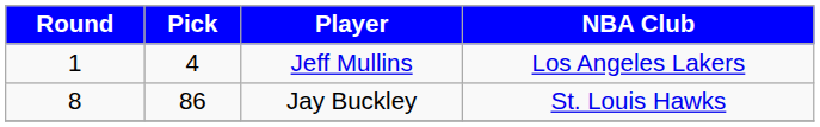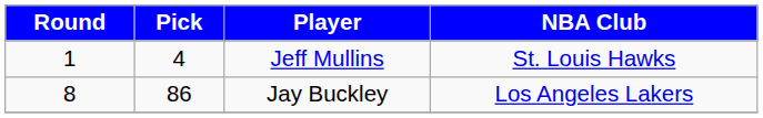Jeff Mullins | NBA Club: Los Angeles Lakers -> St. Louis Hawks
Jay Buckley | NBA Club: St. Louis Hawks -> Los Angeles Lakers
